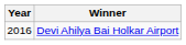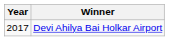Devi Ahilya Bai Holkar Airport | Year: 2016 -> 2017
